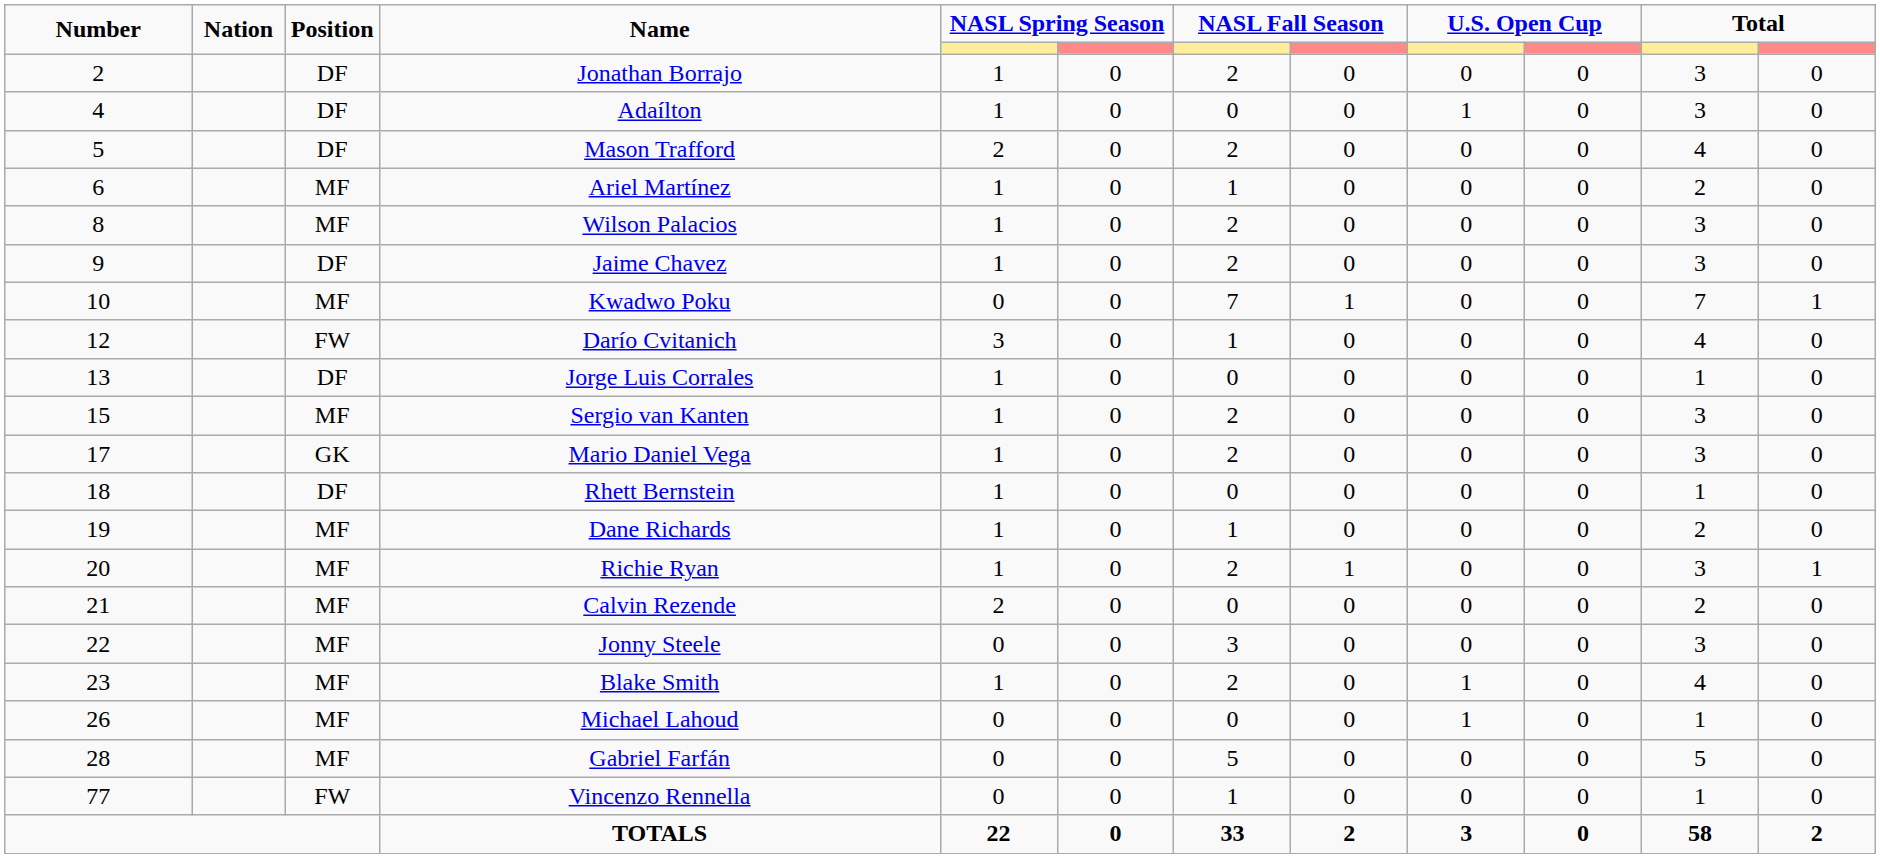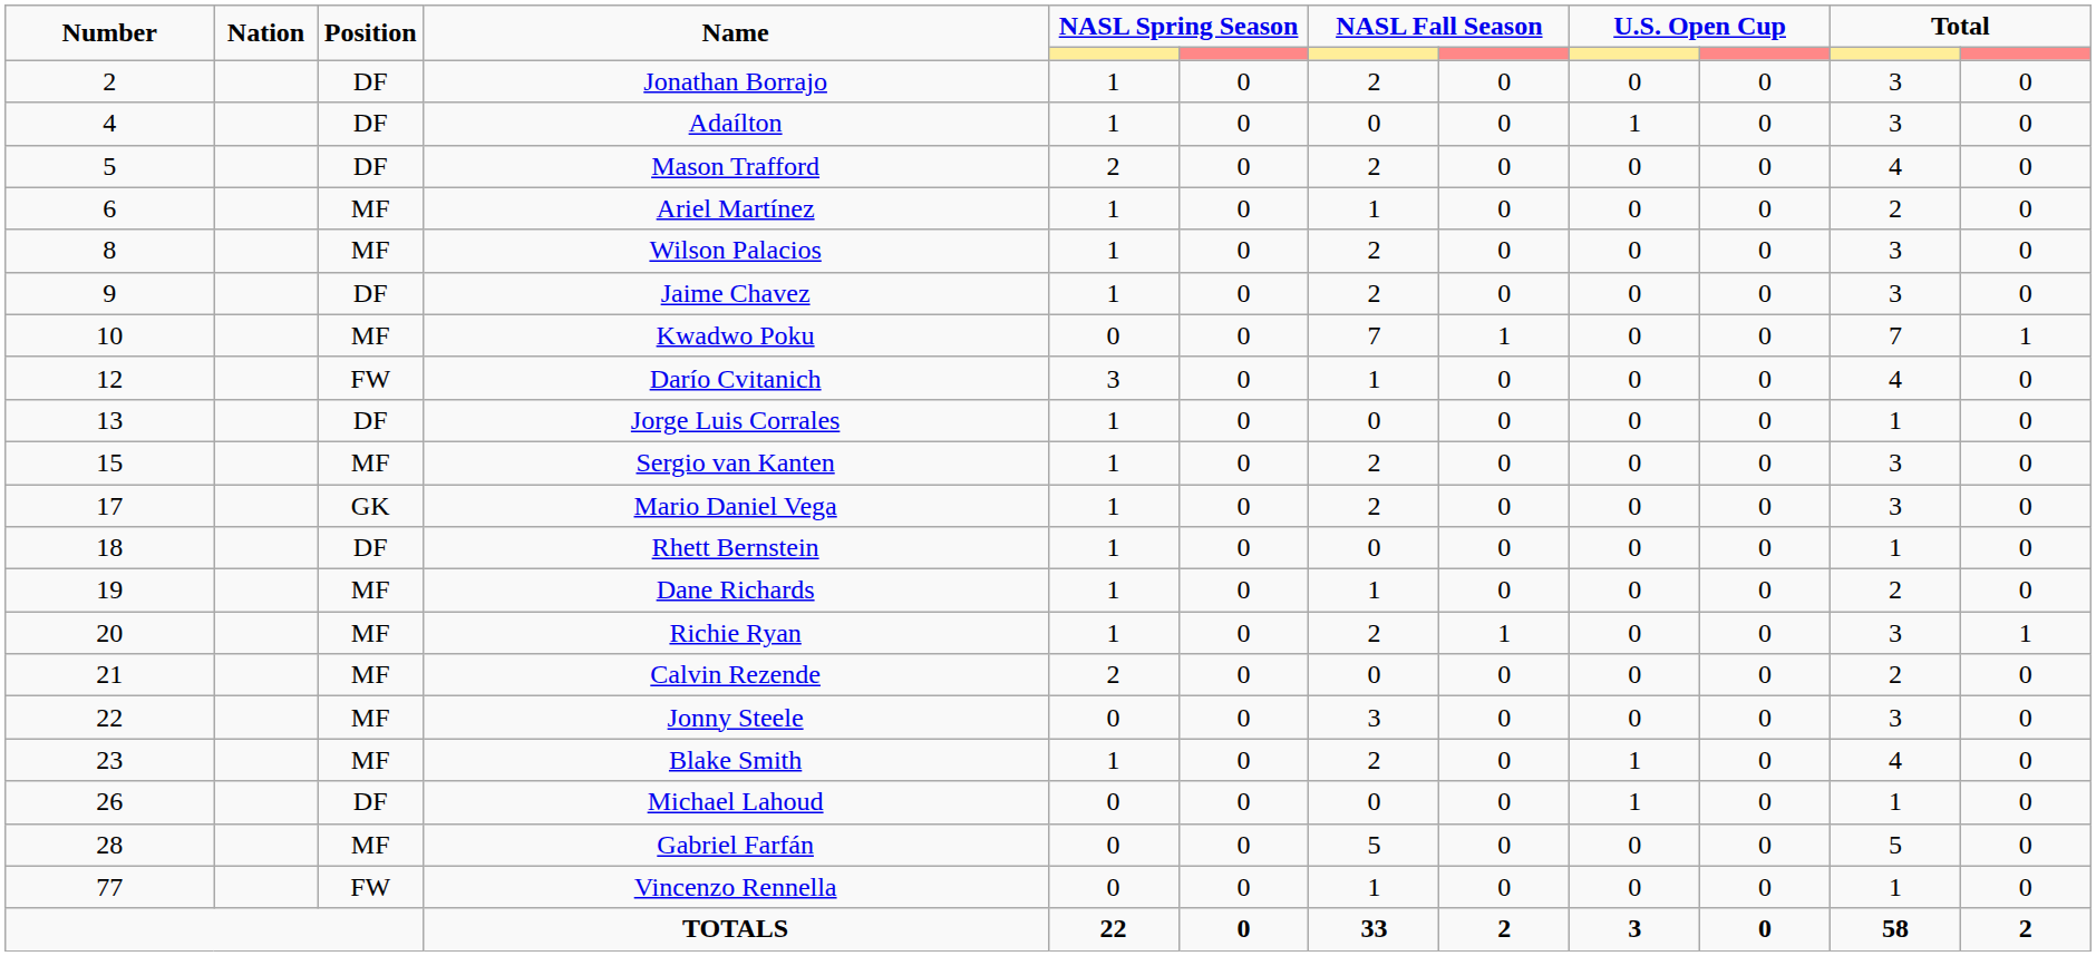Michael Lahoud | Position: MF -> DF
